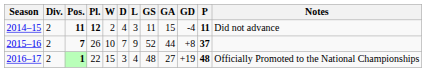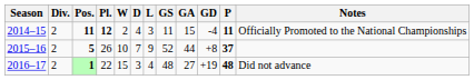2014–15 | Notes: Did not advance -> Officially Promoted to the National Championships
2015–16 | Pos.: 7 -> 5
2016–17 | Notes: Officially Promoted to the National Championships -> Did not advance
